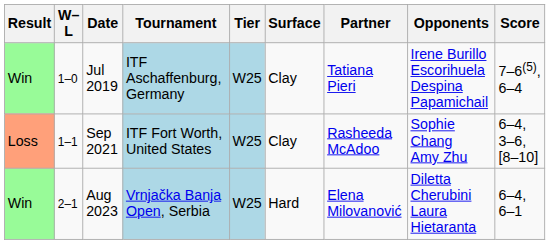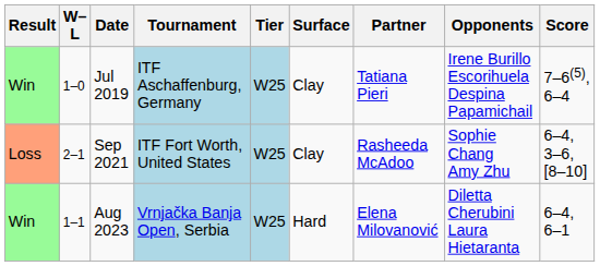Sep 2021 | W–L: 1–1 -> 2–1
Aug 2023 | W–L: 2–1 -> 1–1
